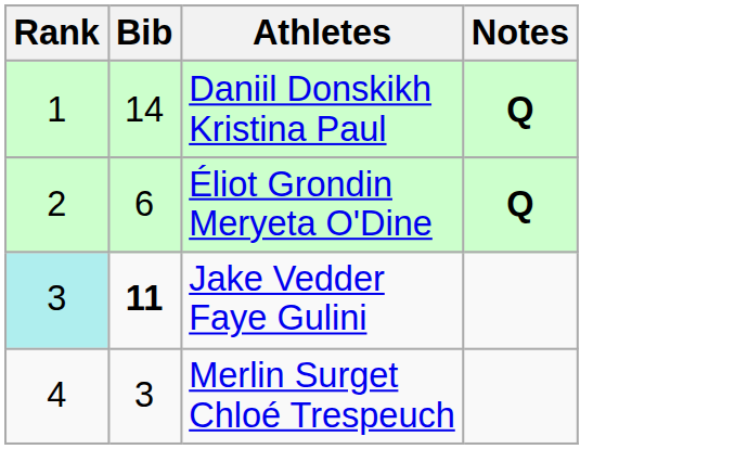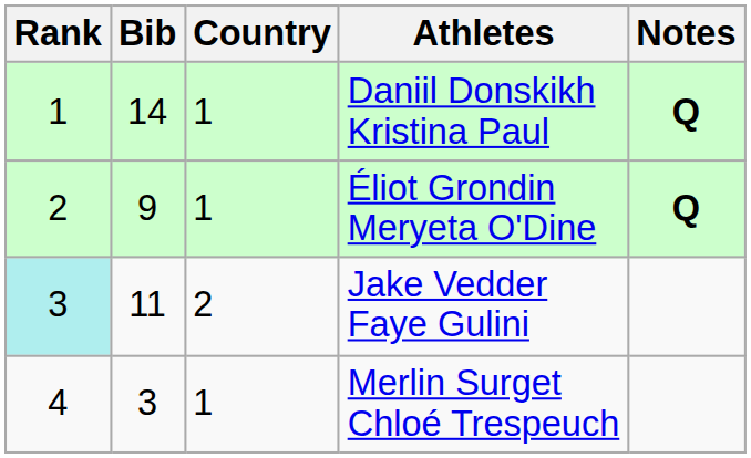+ column: Country | 1 | 1 | 2 | 1
Éliot Grondin Meryeta O'Dine | Bib: 6 -> 9
Jake Vedder Faye Gulini | Bib: bold -> normal
